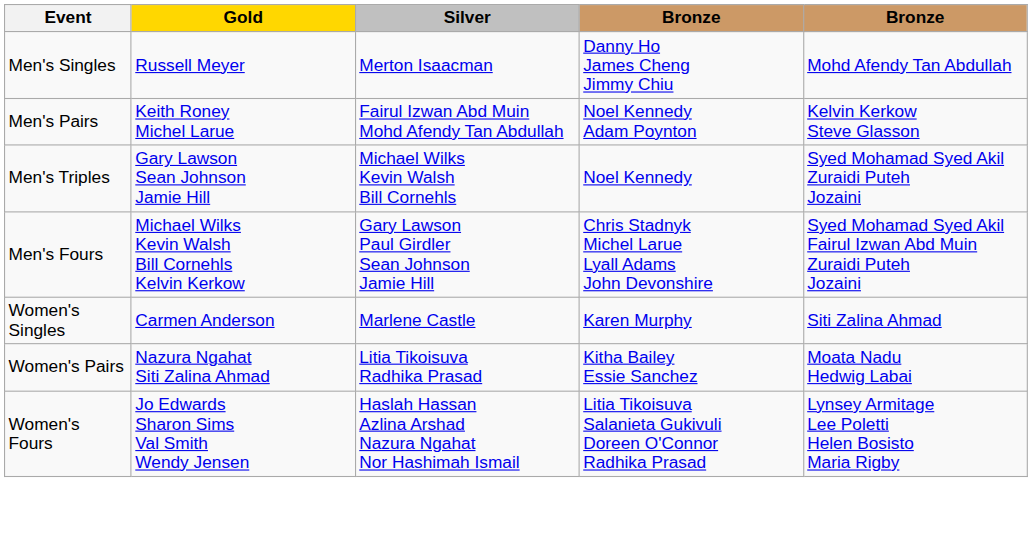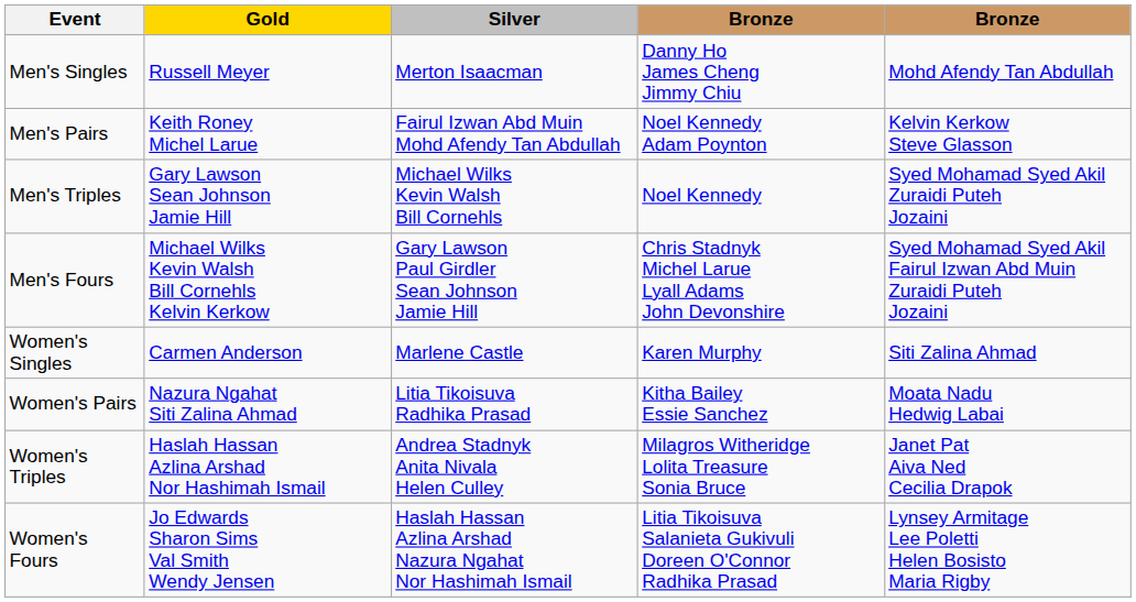+ row: Women's Triples | Haslah Hassan Azlina Arshad Nor Hashimah Ismail | Andrea Stadnyk Anita Nivala Helen Culley | Milagros Witheridge Lolita Treasure Sonia Bruce | Janet Pat Aiva Ned Cecilia Drapok
